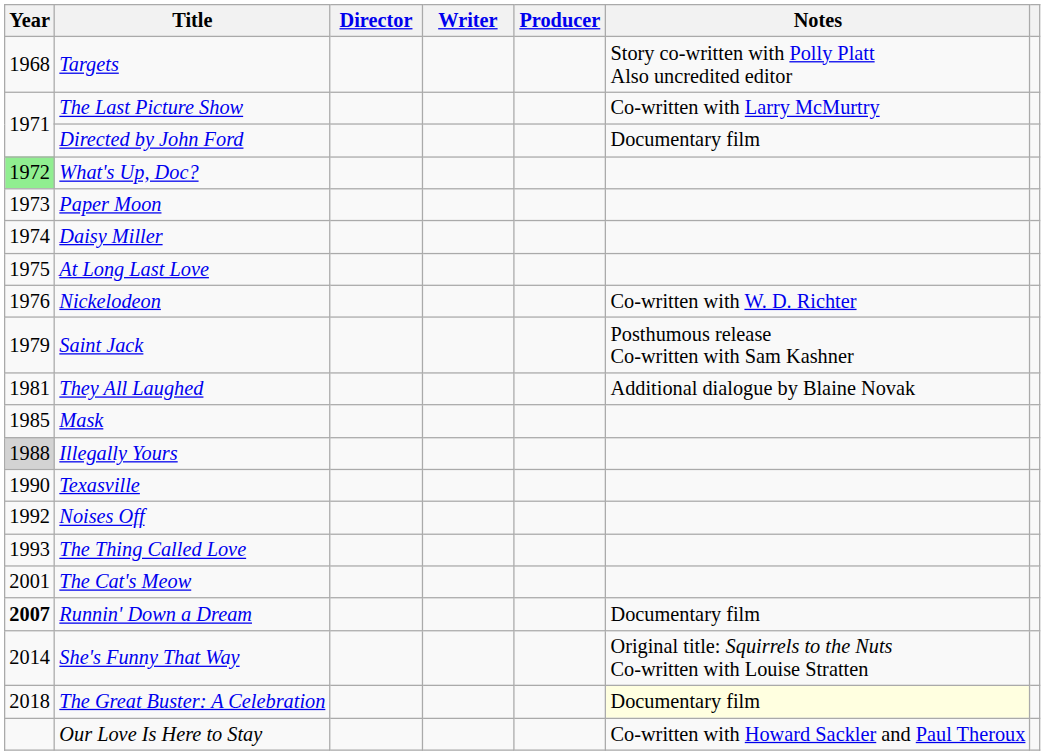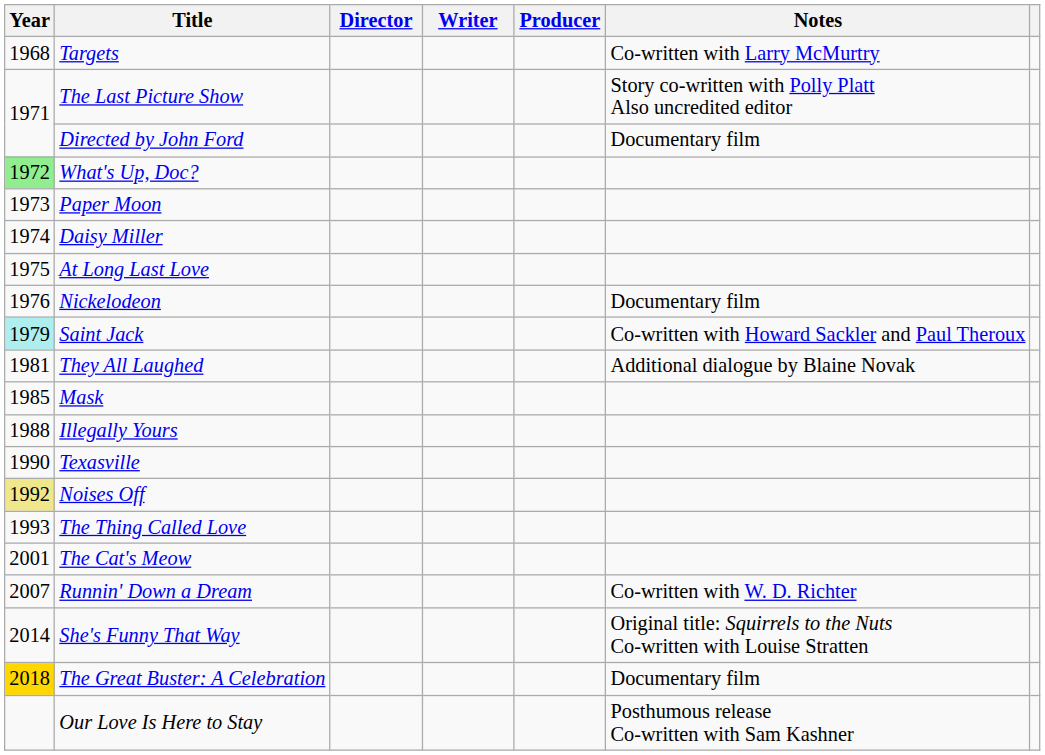Targets | Notes: Story co-written with Polly Platt Also uncredited editor -> Co-written with Larry McMurtry
The Last Picture Show | Notes: Co-written with Larry McMurtry -> Story co-written with Polly Platt Also uncredited editor
Nickelodeon | Notes: Co-written with W. D. Richter -> Documentary film
Saint Jack | Year: no background -> paleturquoise background
Saint Jack | Notes: Posthumous release Co-written with Sam Kashner -> Co-written with Howard Sackler and Paul Theroux
Illegally Yours | Year: lightgrey background -> no background
Noises Off | Year: no background -> khaki background
Runnin' Down a Dream | Year: bold -> normal
Runnin' Down a Dream | Notes: Documentary film -> Co-written with W. D. Richter
The Great Buster: A Celebration | Year: no background -> gold background
The Great Buster: A Celebration | Notes: lightyellow background -> no background
Our Love Is Here to Stay | Notes: Co-written with Howard Sackler and Paul Theroux -> Posthumous release Co-written with Sam Kashner
